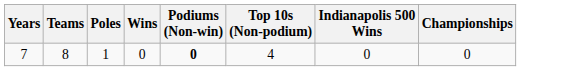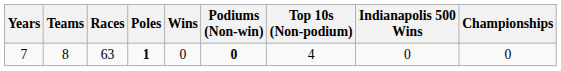+ column: Races | 63
7 | Poles: normal -> bold
